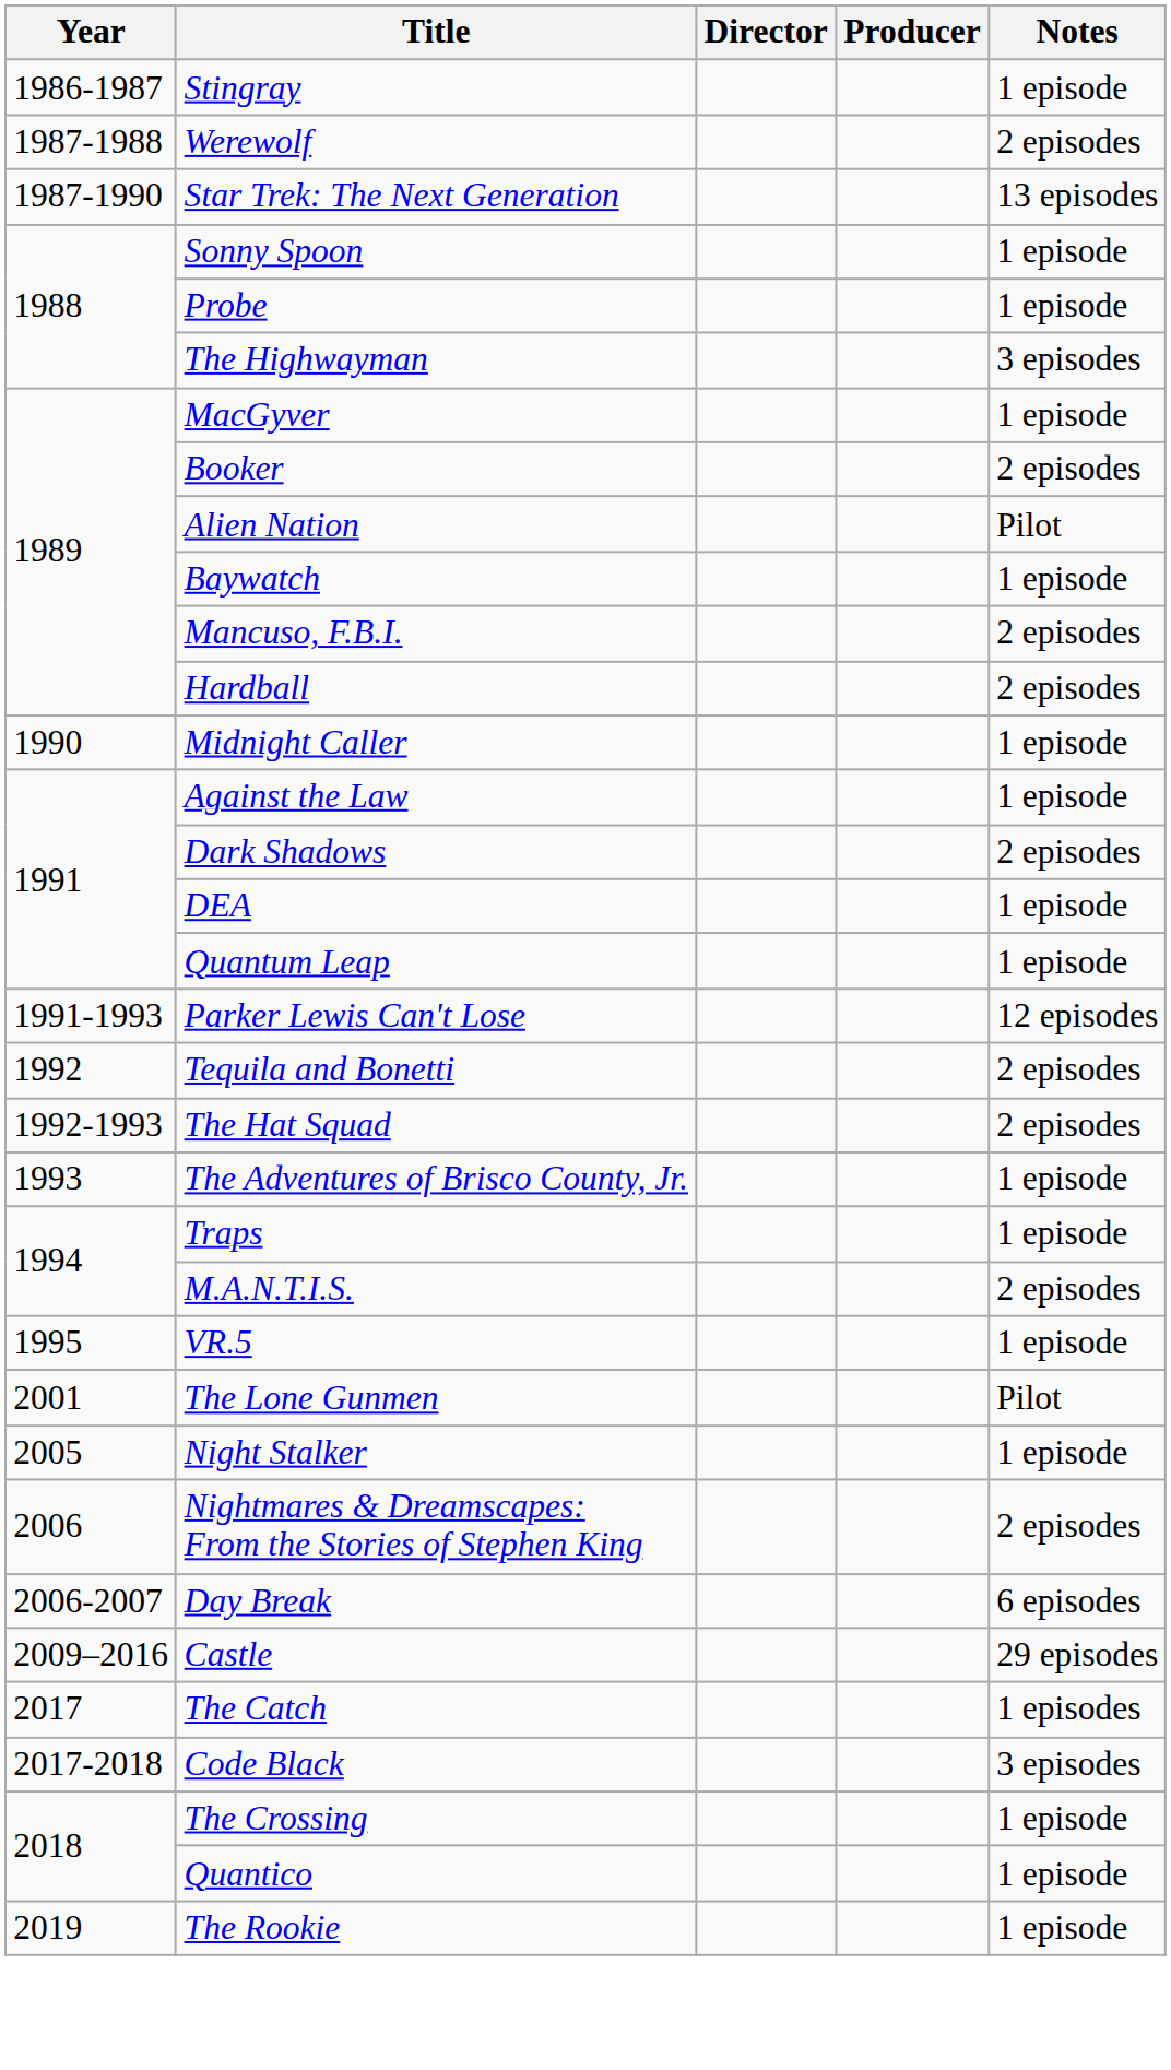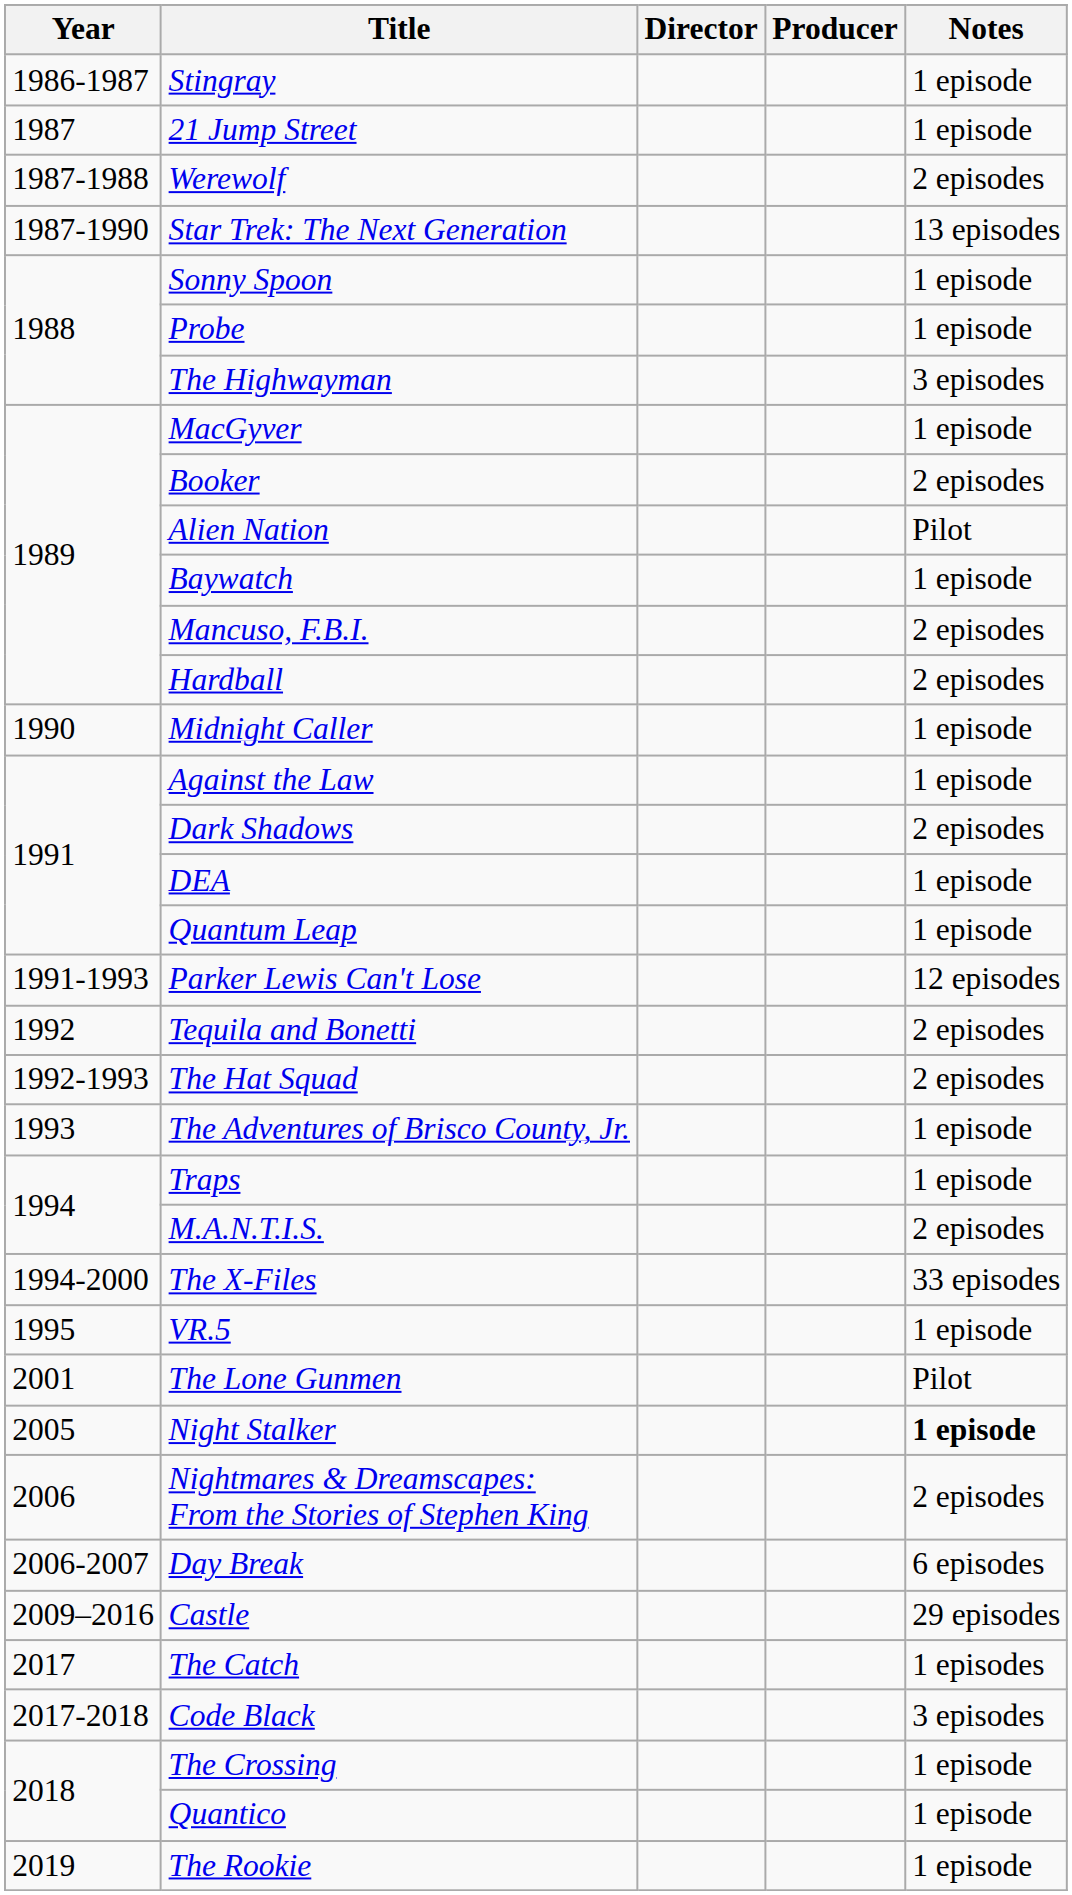+ row: 1987 | 21 Jump Street | 1 episode
+ row: 1994-2000 | The X-Files | 33 episodes
Night Stalker | Notes: normal -> bold
